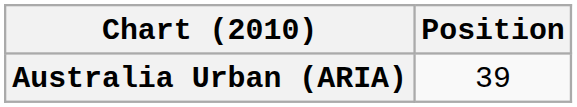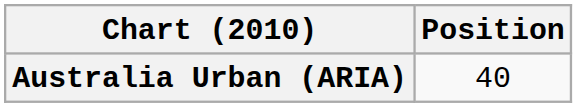Australia Urban (ARIA) | Position: 39 -> 40
